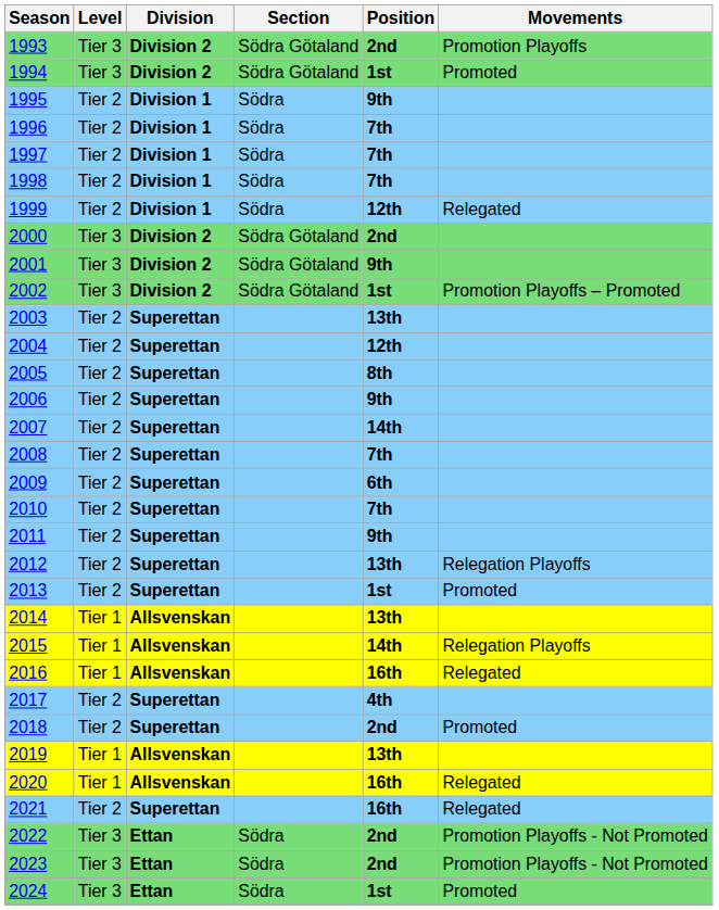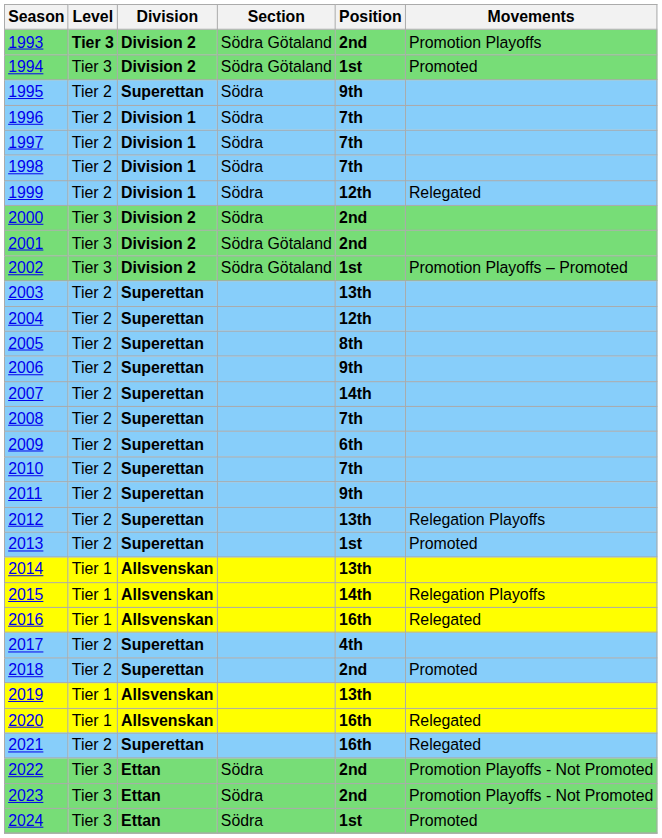1993 | Level: normal -> bold
1995 | Division: Division 1 -> Superettan
2000 | Section: Södra Götaland -> Södra
2001 | Position: 9th -> 2nd
